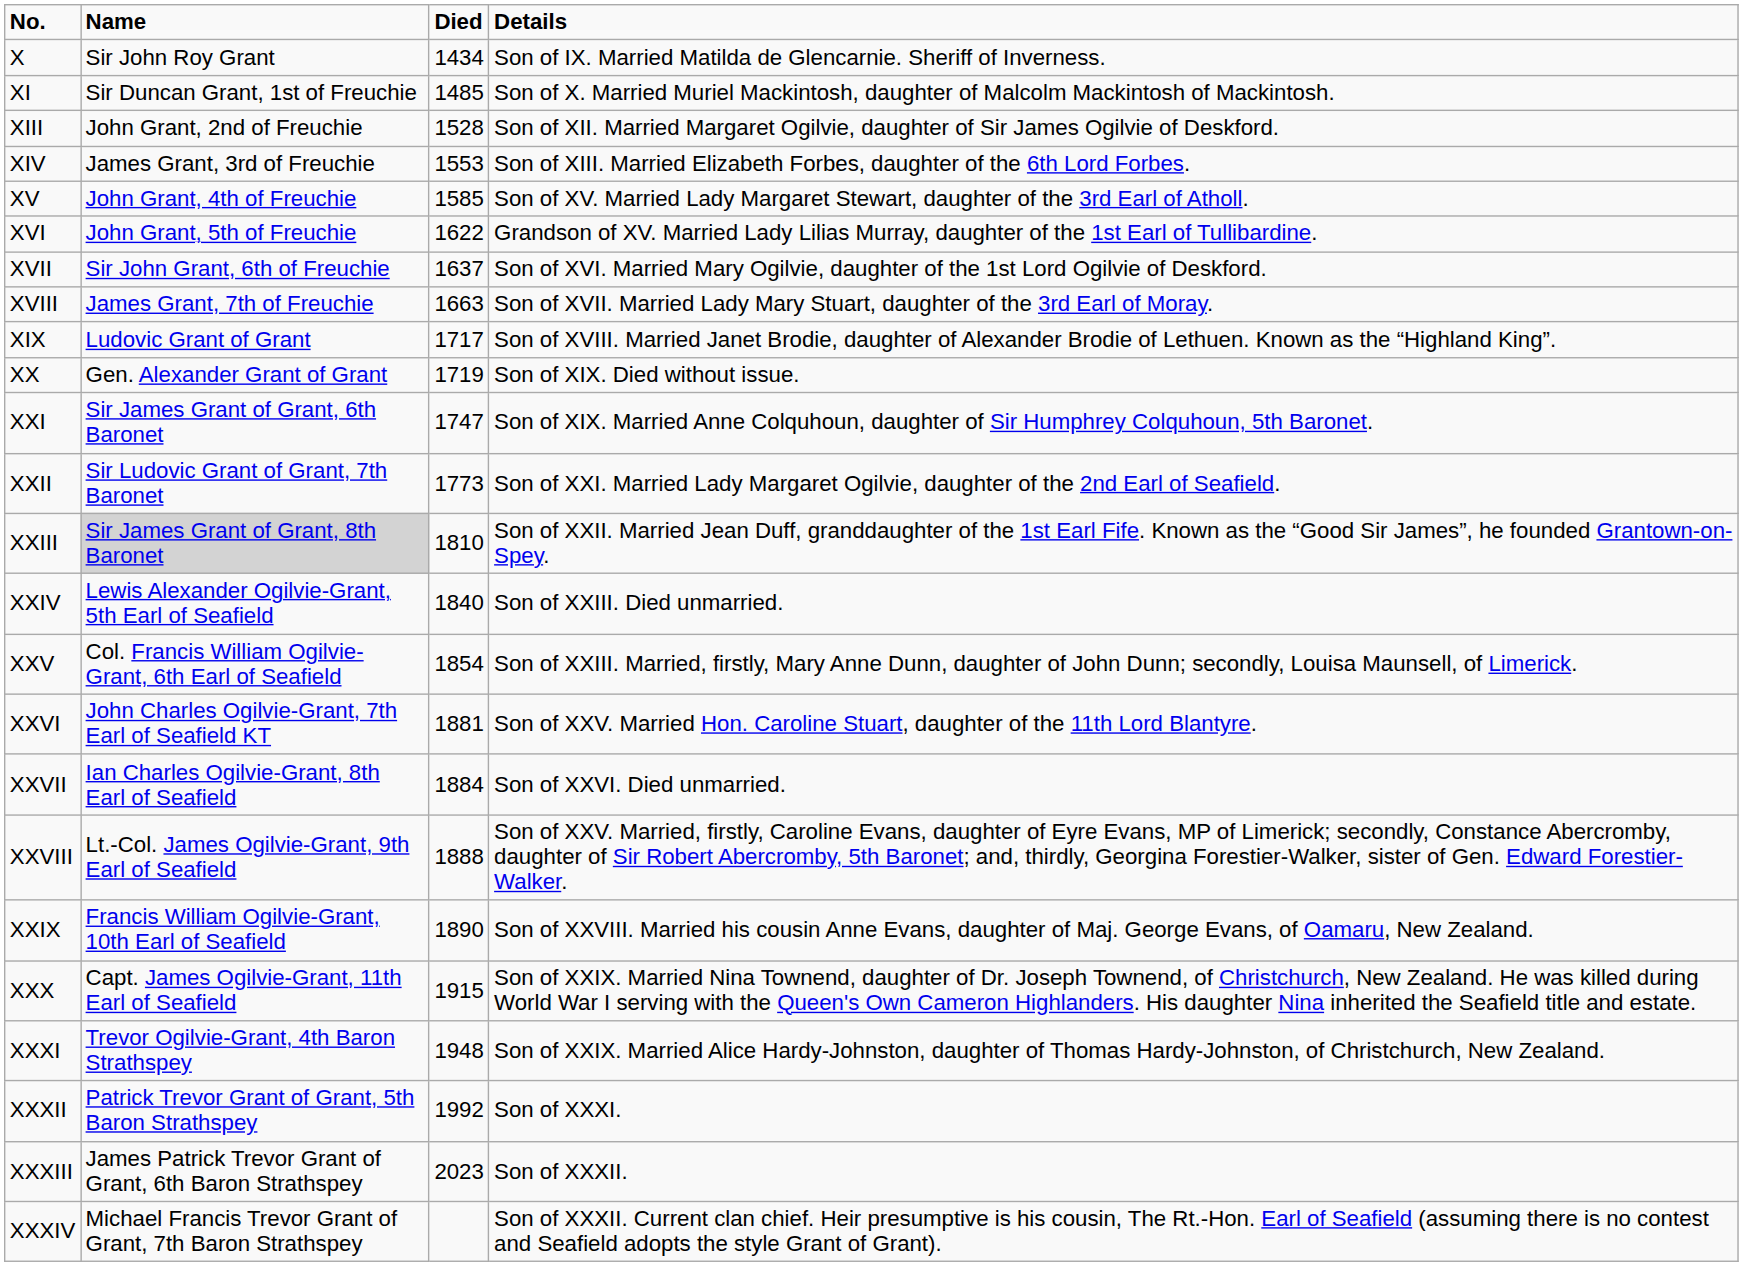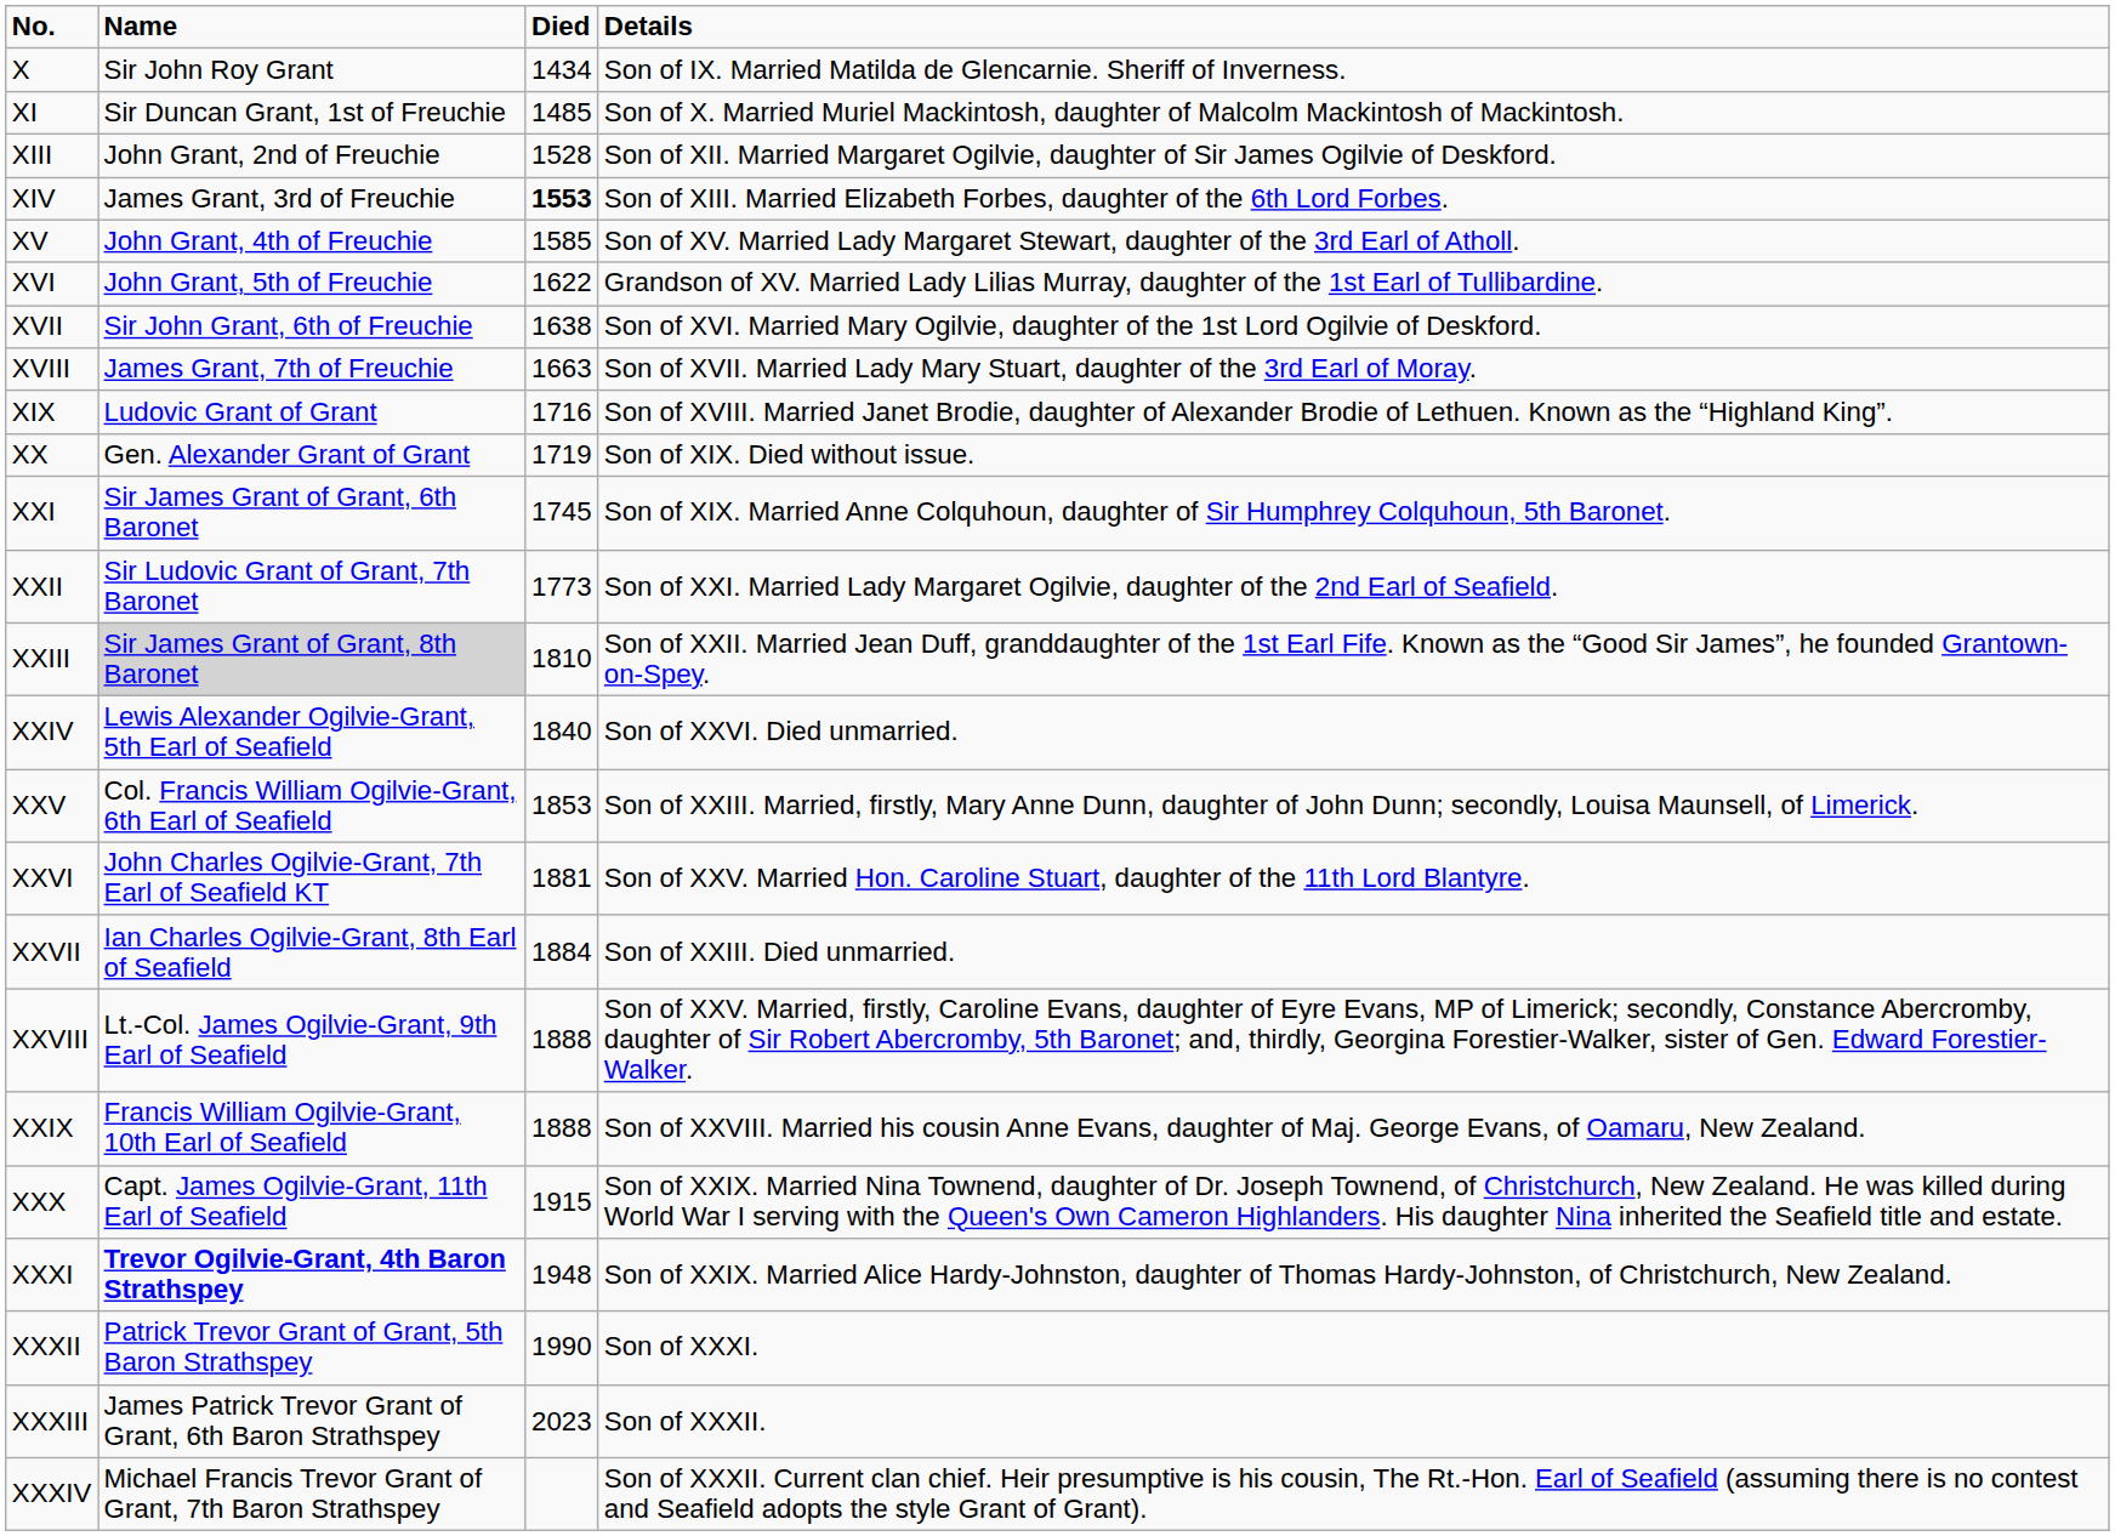XIV | Died: normal -> bold
XVII | Died: 1637 -> 1638
XIX | Died: 1717 -> 1716
XXI | Died: 1747 -> 1745
XXIV | Details: Son of XXIII. Died unmarried. -> Son of XXVI. Died unmarried.
XXV | Died: 1854 -> 1853
XXVII | Details: Son of XXVI. Died unmarried. -> Son of XXIII. Died unmarried.
XXIX | Died: 1890 -> 1888
XXXI | Name: normal -> bold
XXXII | Died: 1992 -> 1990
